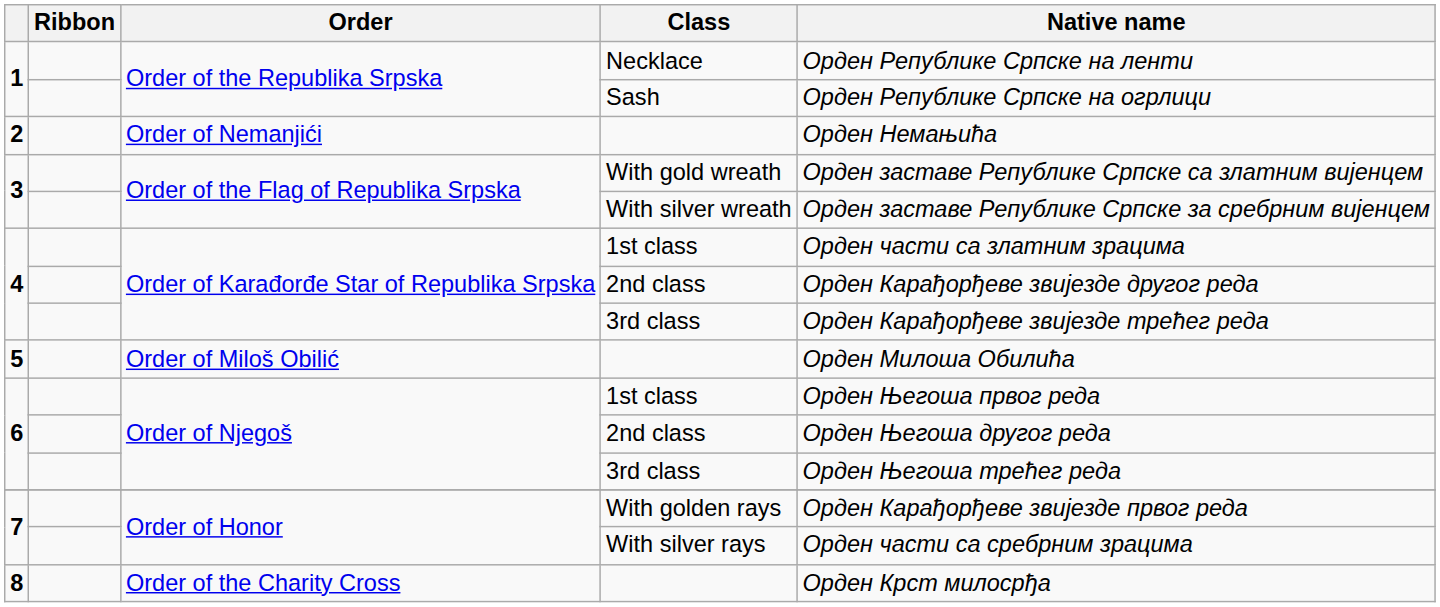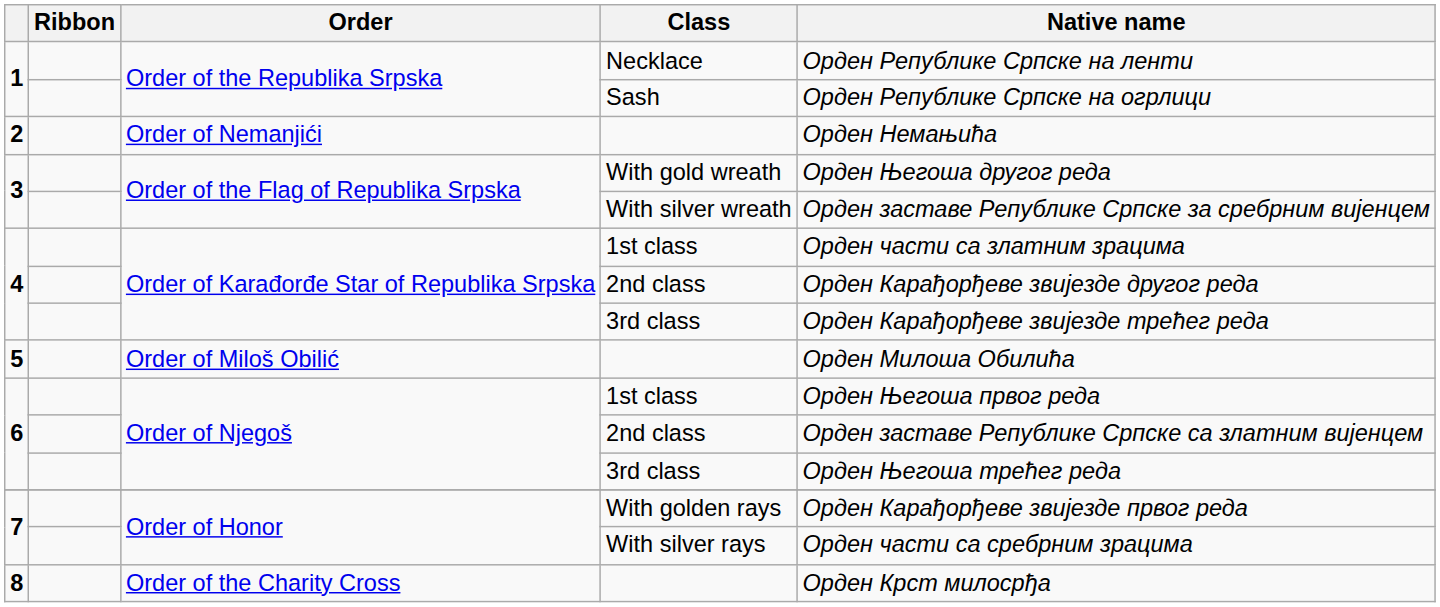With gold wreath | Native name: Орден заставе Републике Српске са златним вијенцем -> Орден Његоша другог реда
6 / 2nd class | Native name: Орден Његоша другог реда -> Орден заставе Републике Српске са златним вијенцем
